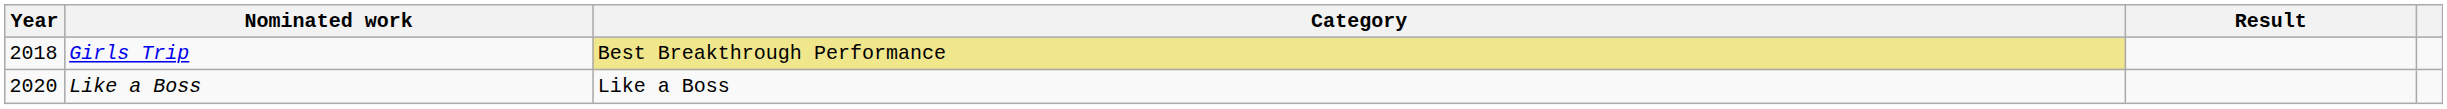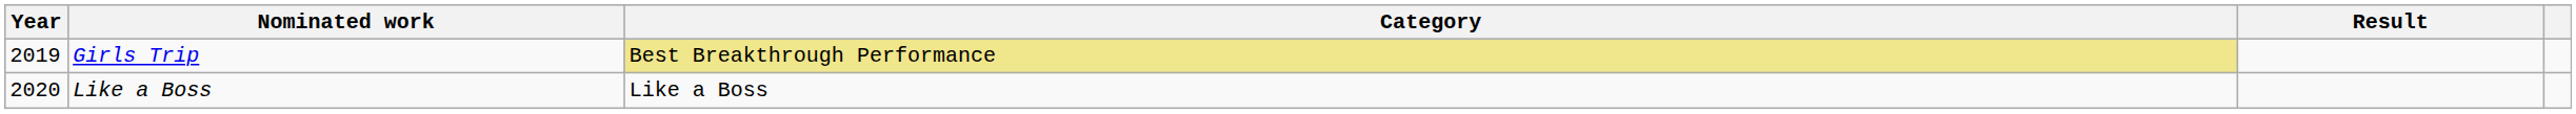Girls Trip | Year: 2018 -> 2019
